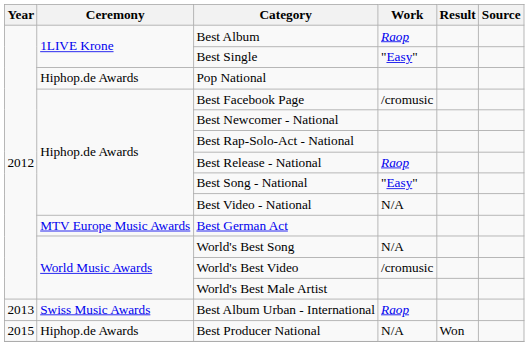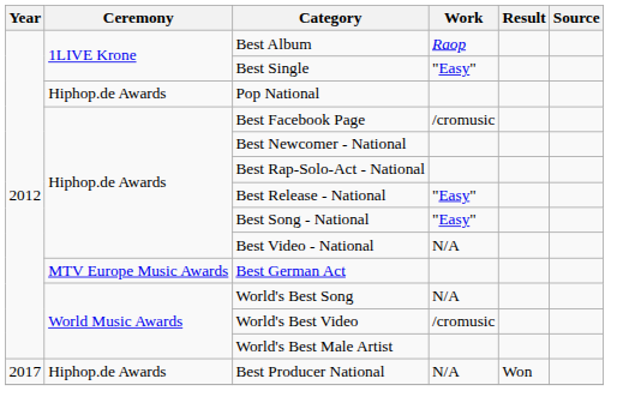Best Release - National | Work: Raop -> "Easy"
- row: 2013 | Swiss Music Awards | Best Album Urban - International | Raop
Best Producer National | Year: 2015 -> 2017
